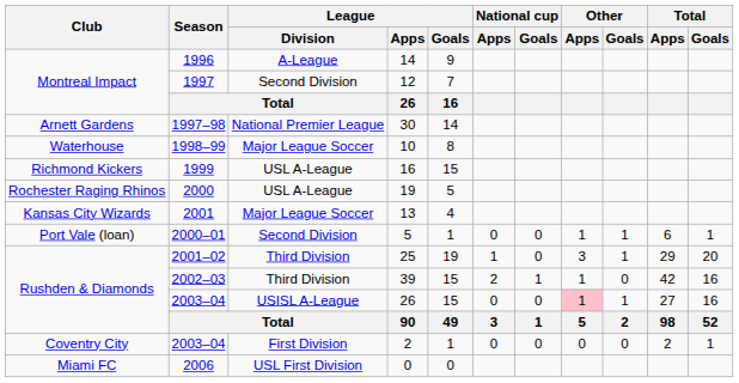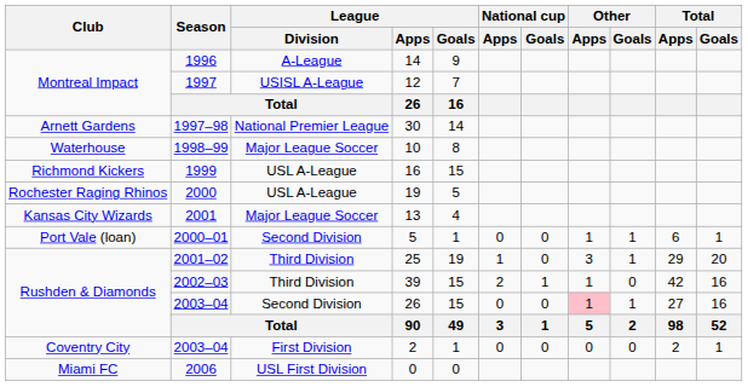12 | League / Division: Second Division -> USISL A-League
2003–04 / 26 | League / Division: USISL A-League -> Second Division
